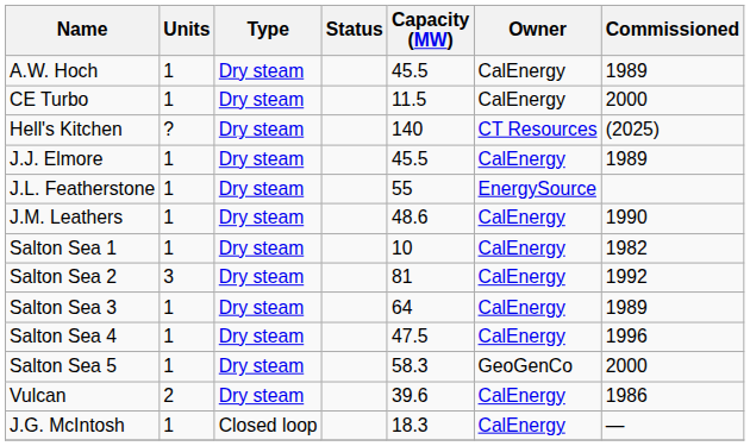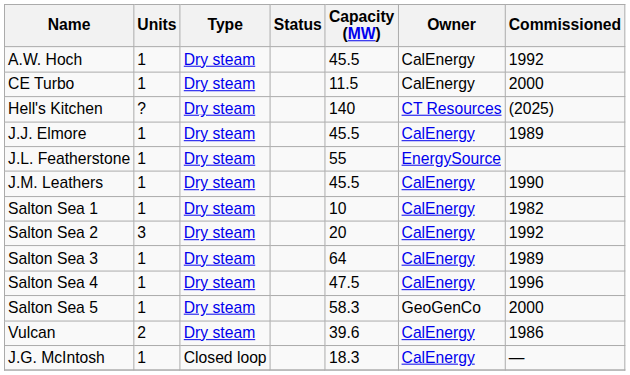A.W. Hoch | Commissioned: 1989 -> 1992
J.M. Leathers | Capacity (MW): 48.6 -> 45.5
Salton Sea 2 | Capacity (MW): 81 -> 20
